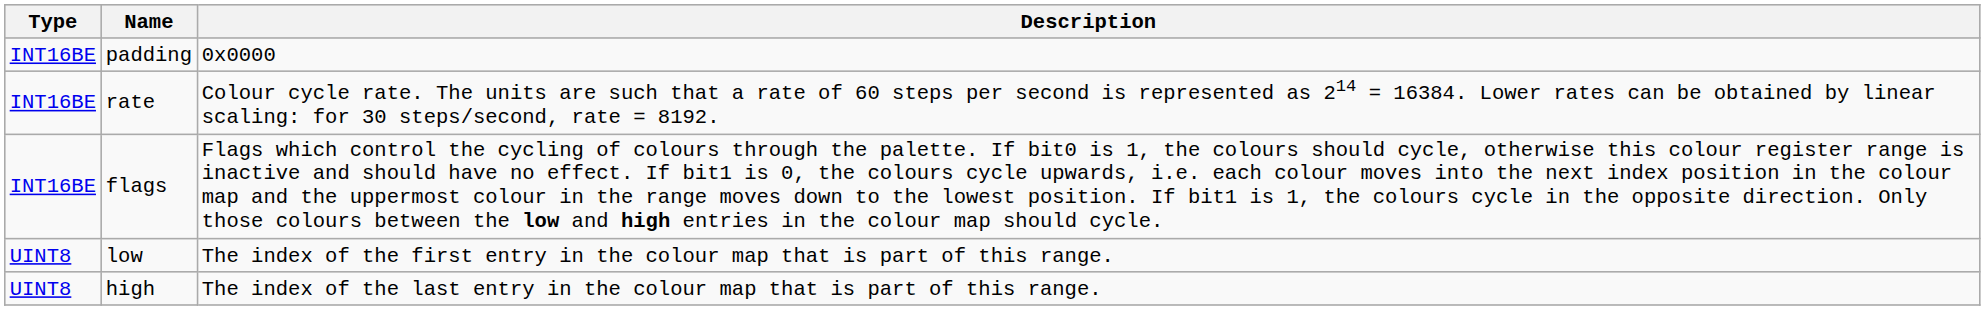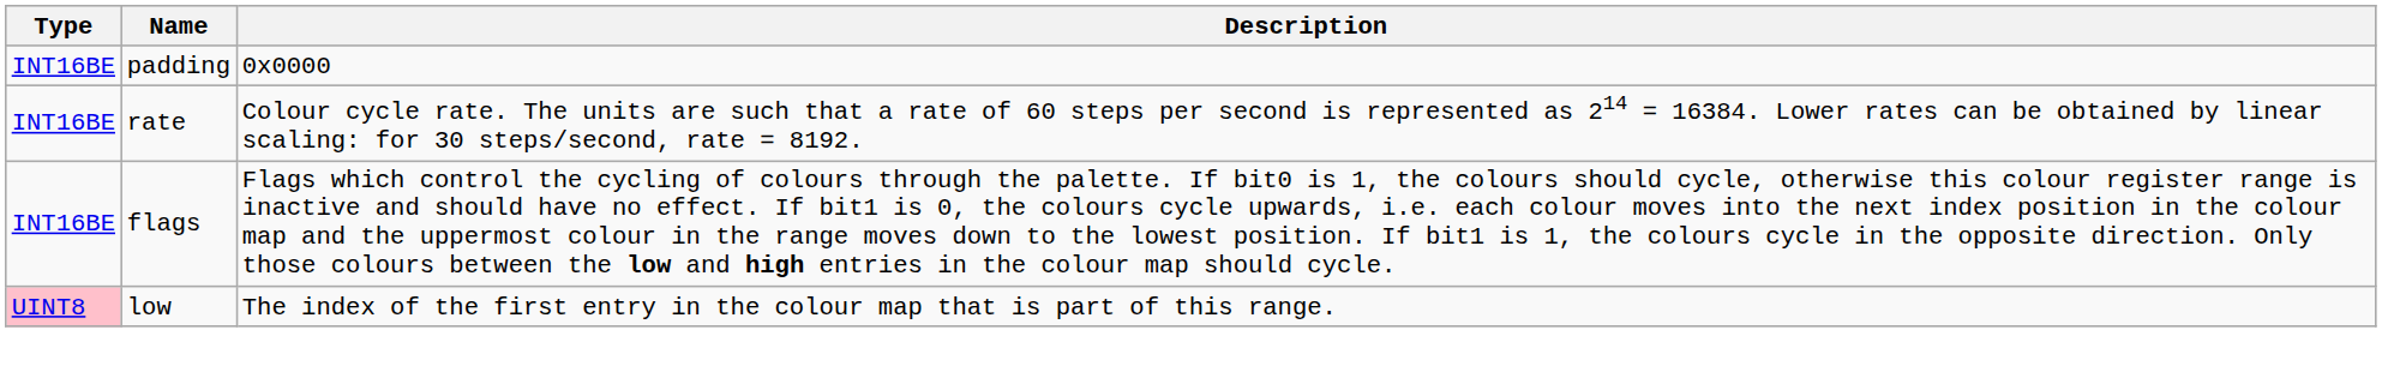low | Type: no background -> pink background
- row: UINT8 | high | The index of the last entry in the colour map that is part of this range.
